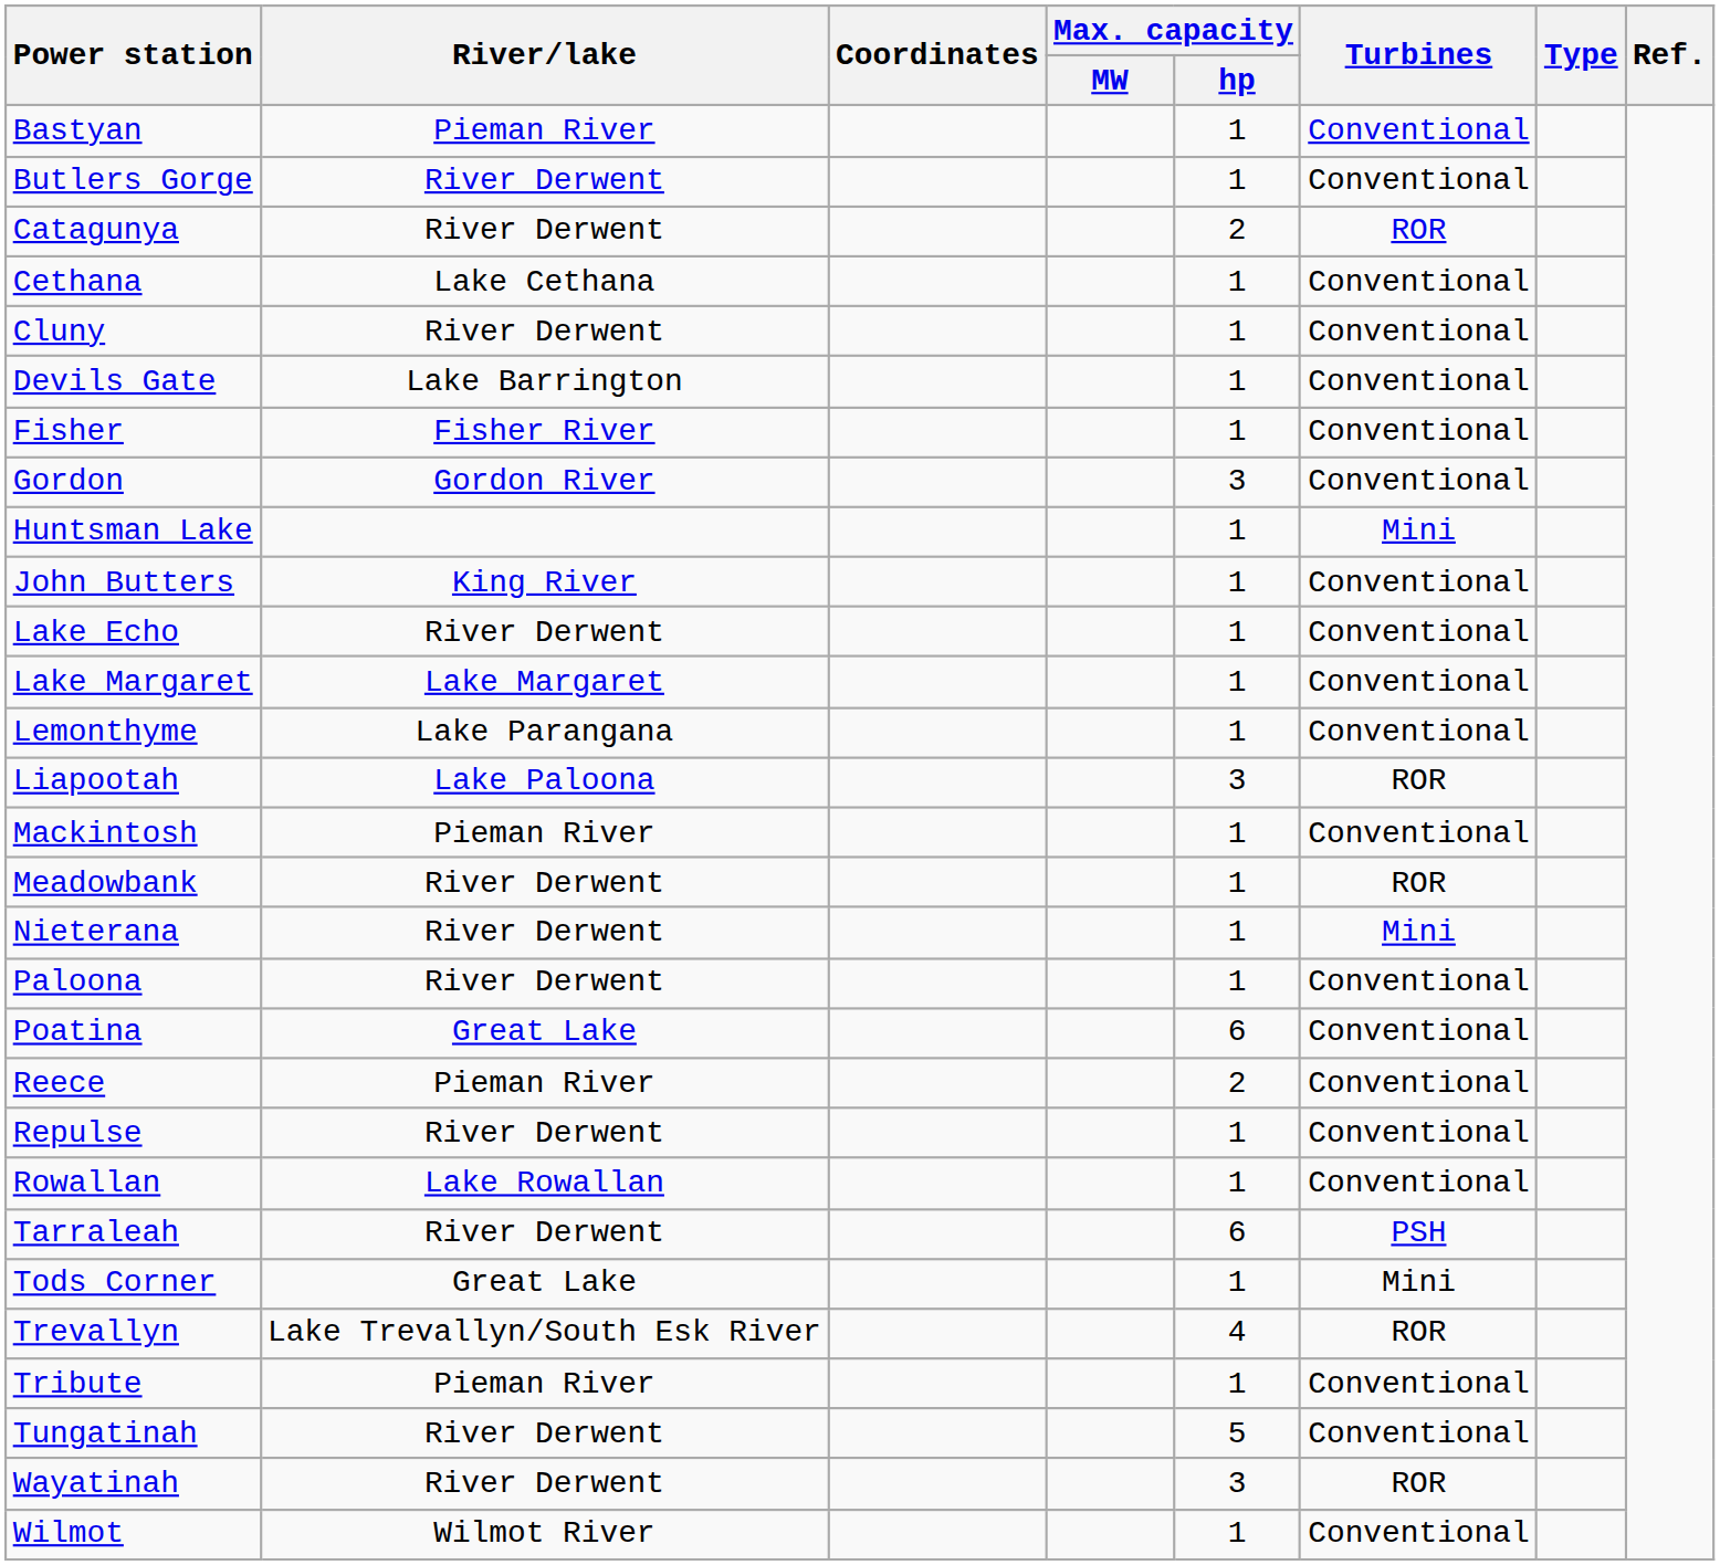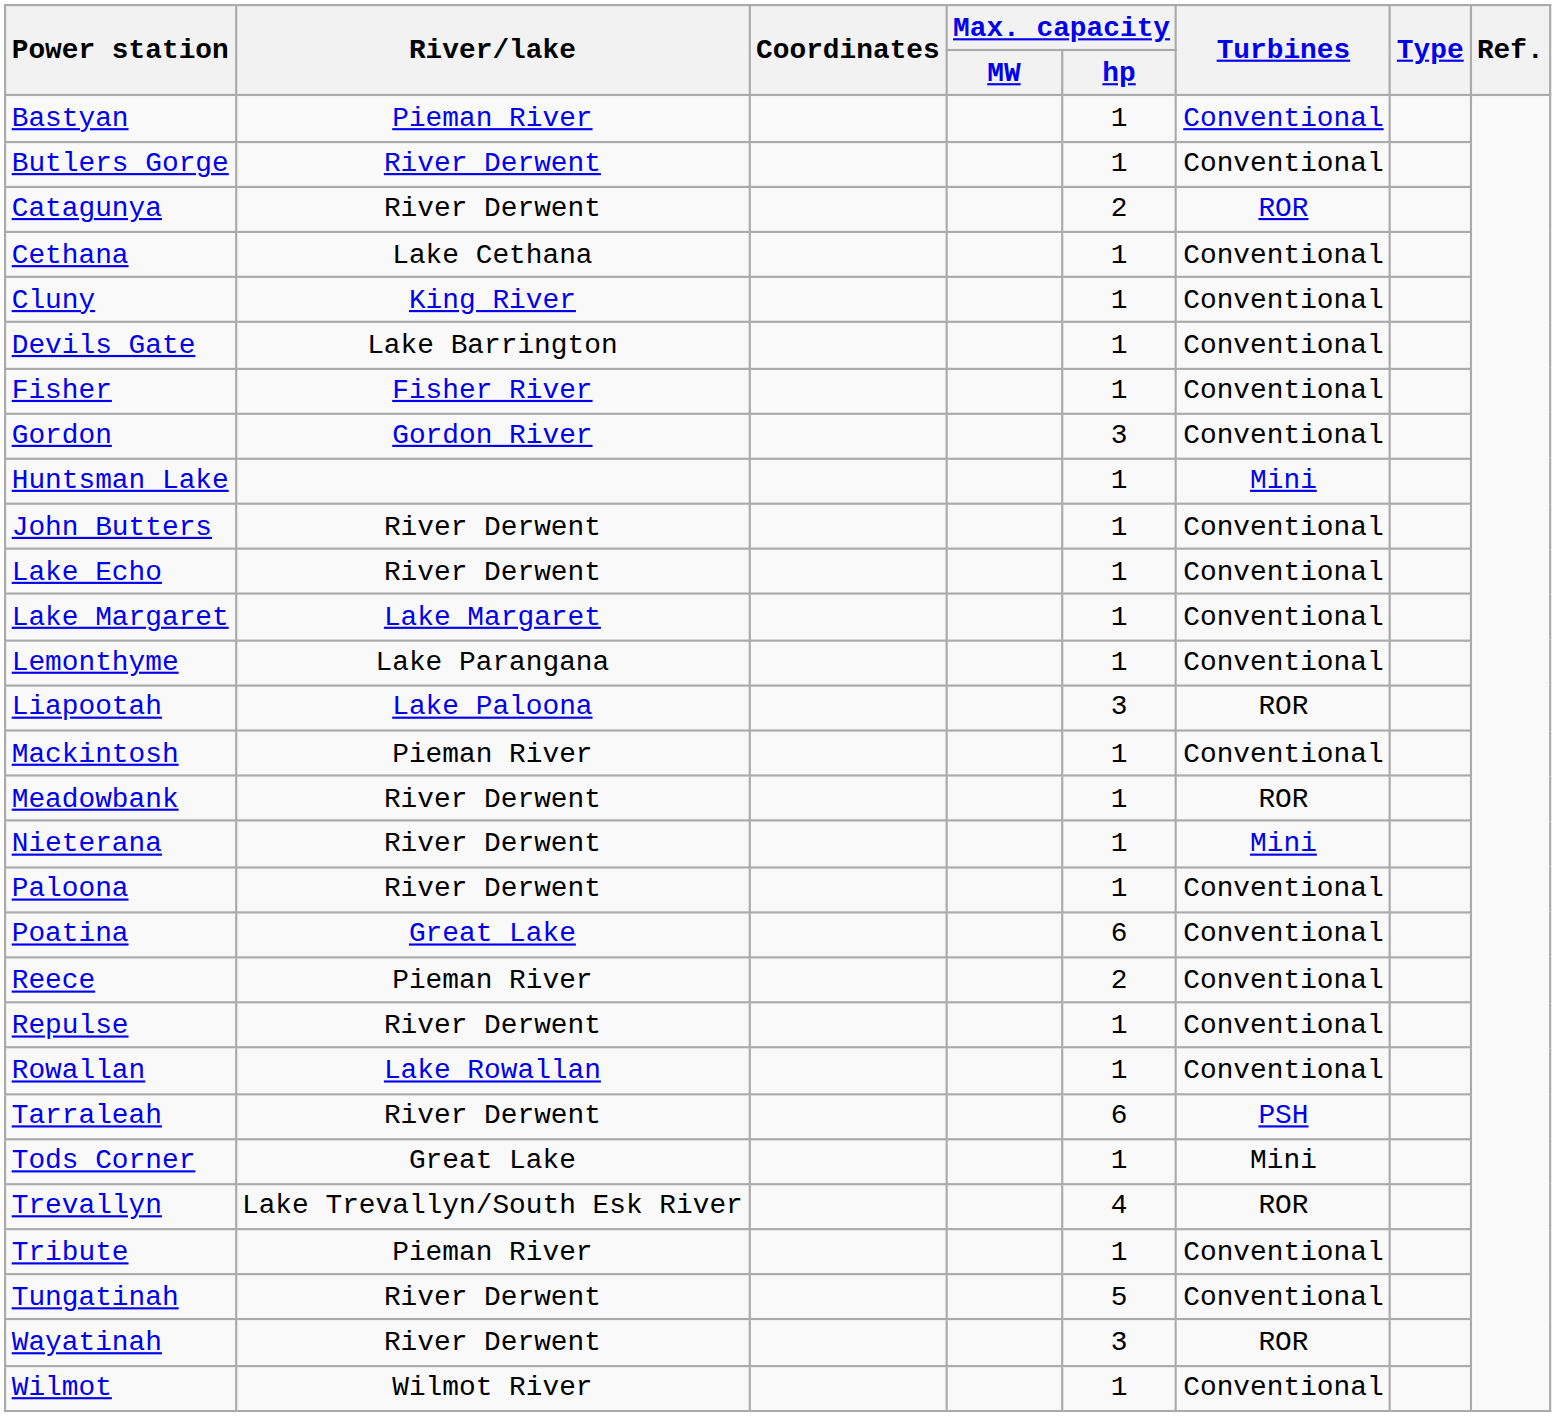Cluny | River/lake: River Derwent -> King River
John Butters | River/lake: King River -> River Derwent
